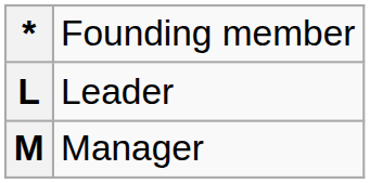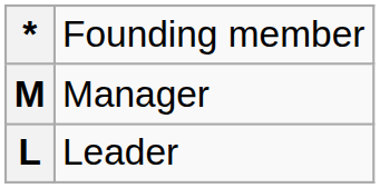rows swapped: L <-> M
